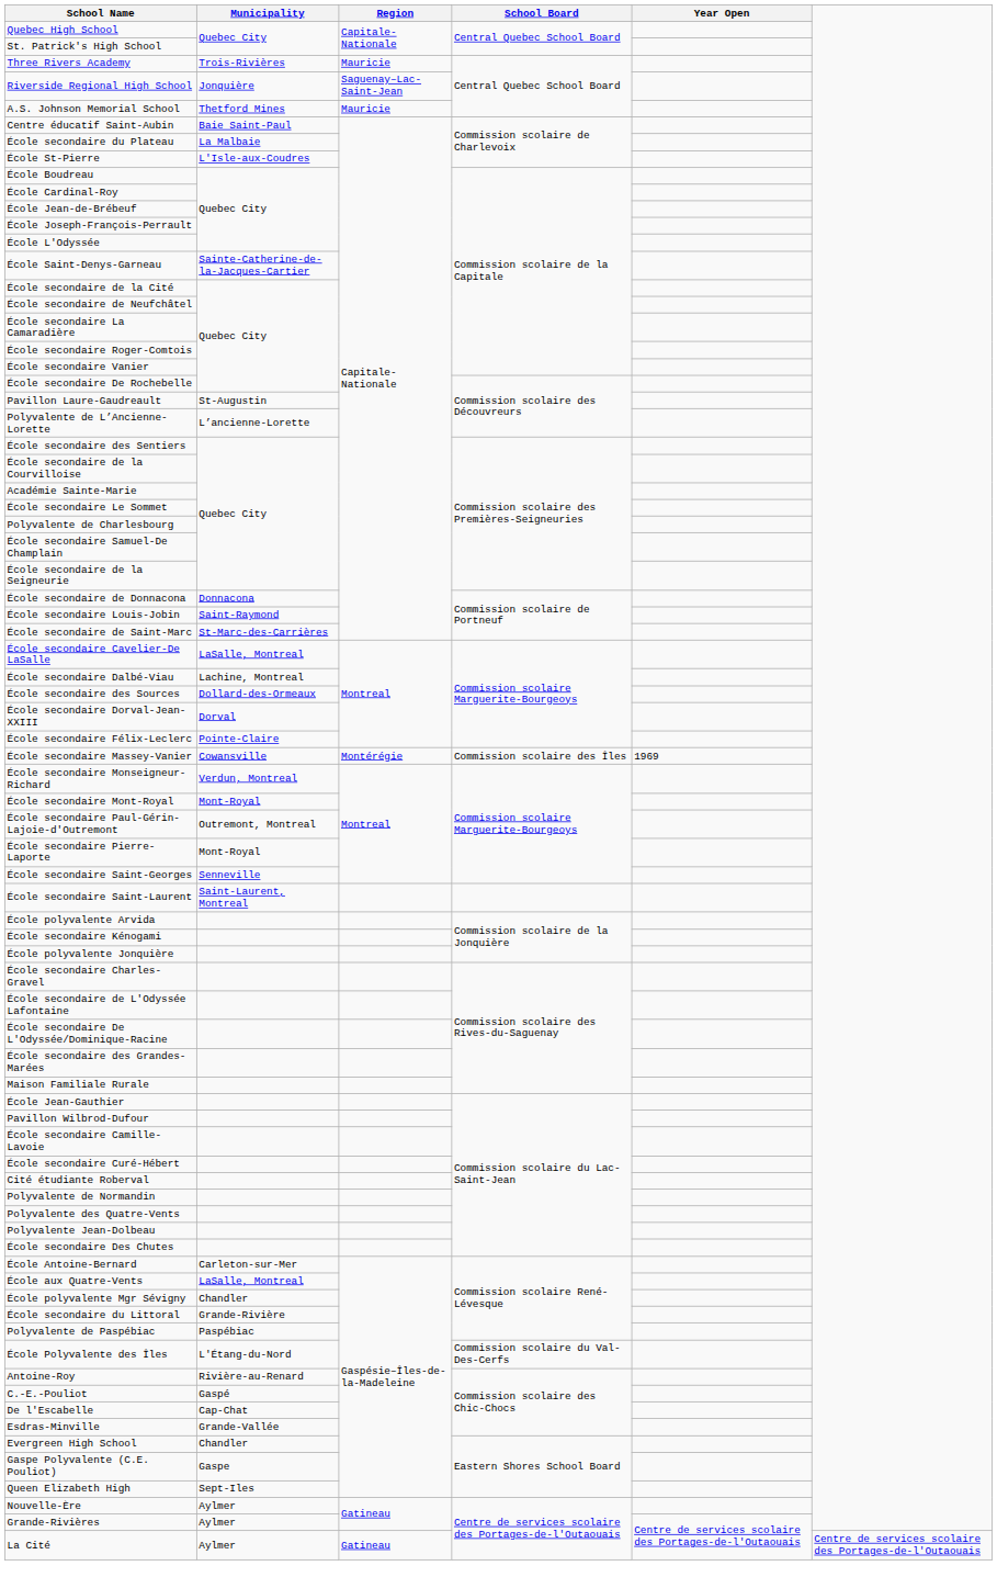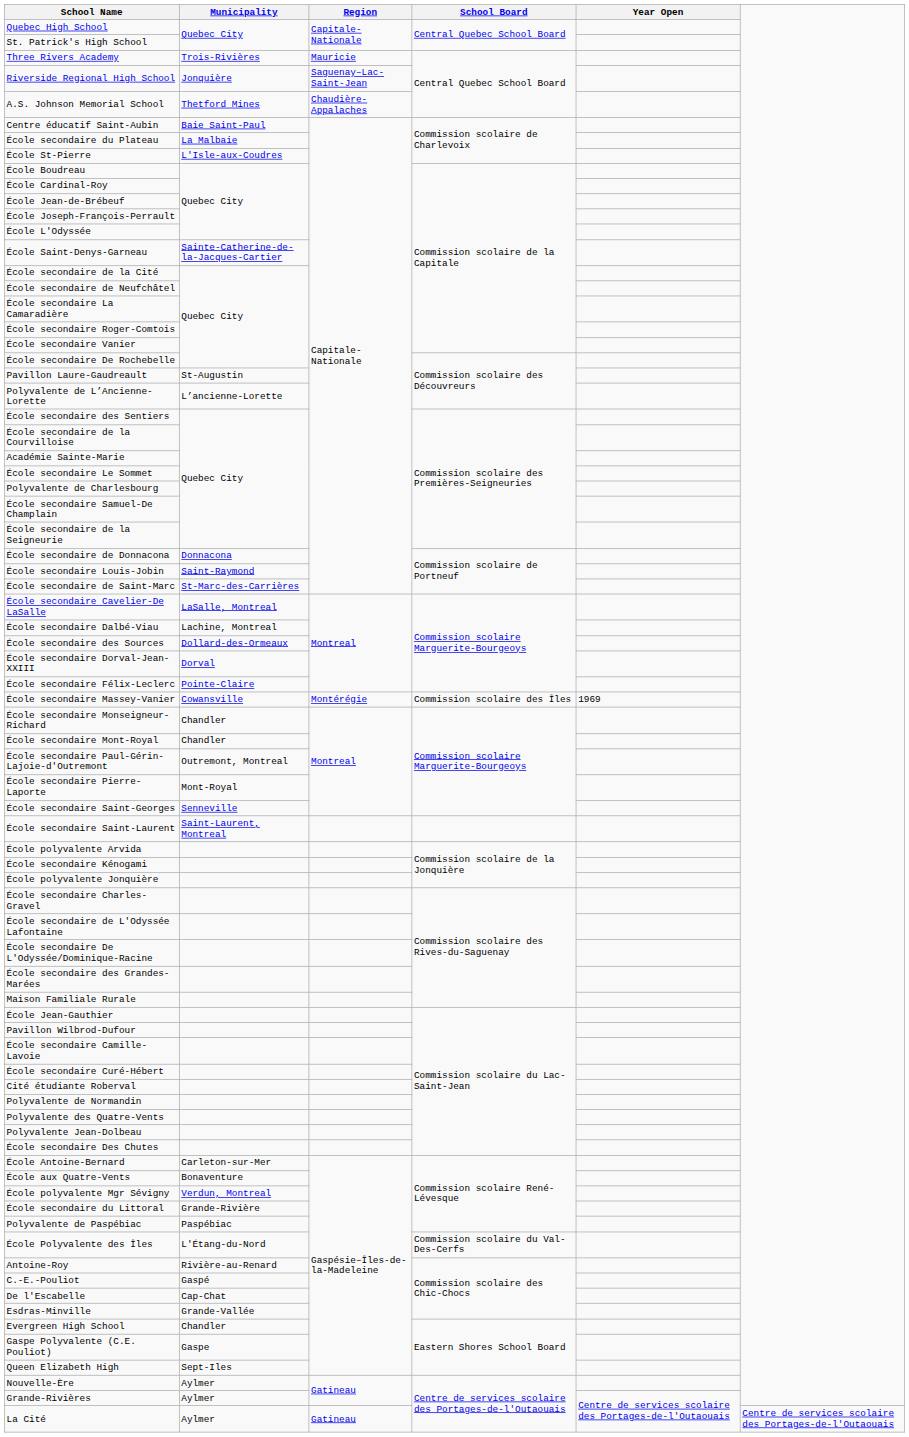A.S. Johnson Memorial School | Region: Mauricie -> Chaudière-Appalaches
École secondaire Monseigneur-Richard | Municipality: Verdun, Montreal -> Chandler
École secondaire Mont-Royal | Municipality: Mont-Royal -> Chandler
École aux Quatre-Vents | Municipality: LaSalle, Montreal -> Bonaventure
École polyvalente Mgr Sévigny | Municipality: Chandler -> Verdun, Montreal
